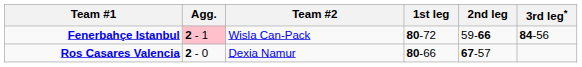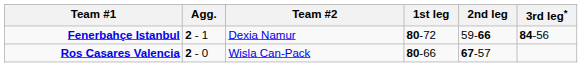Fenerbahçe Istanbul | Agg.: pink background -> no background
Fenerbahçe Istanbul | Team #2: Wisla Can-Pack -> Dexia Namur
Ros Casares Valencia | Team #2: Dexia Namur -> Wisla Can-Pack
